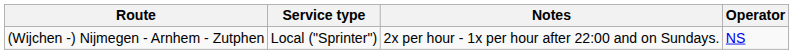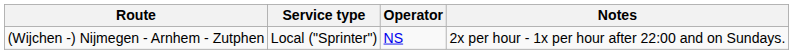columns swapped: Operator <-> Notes
